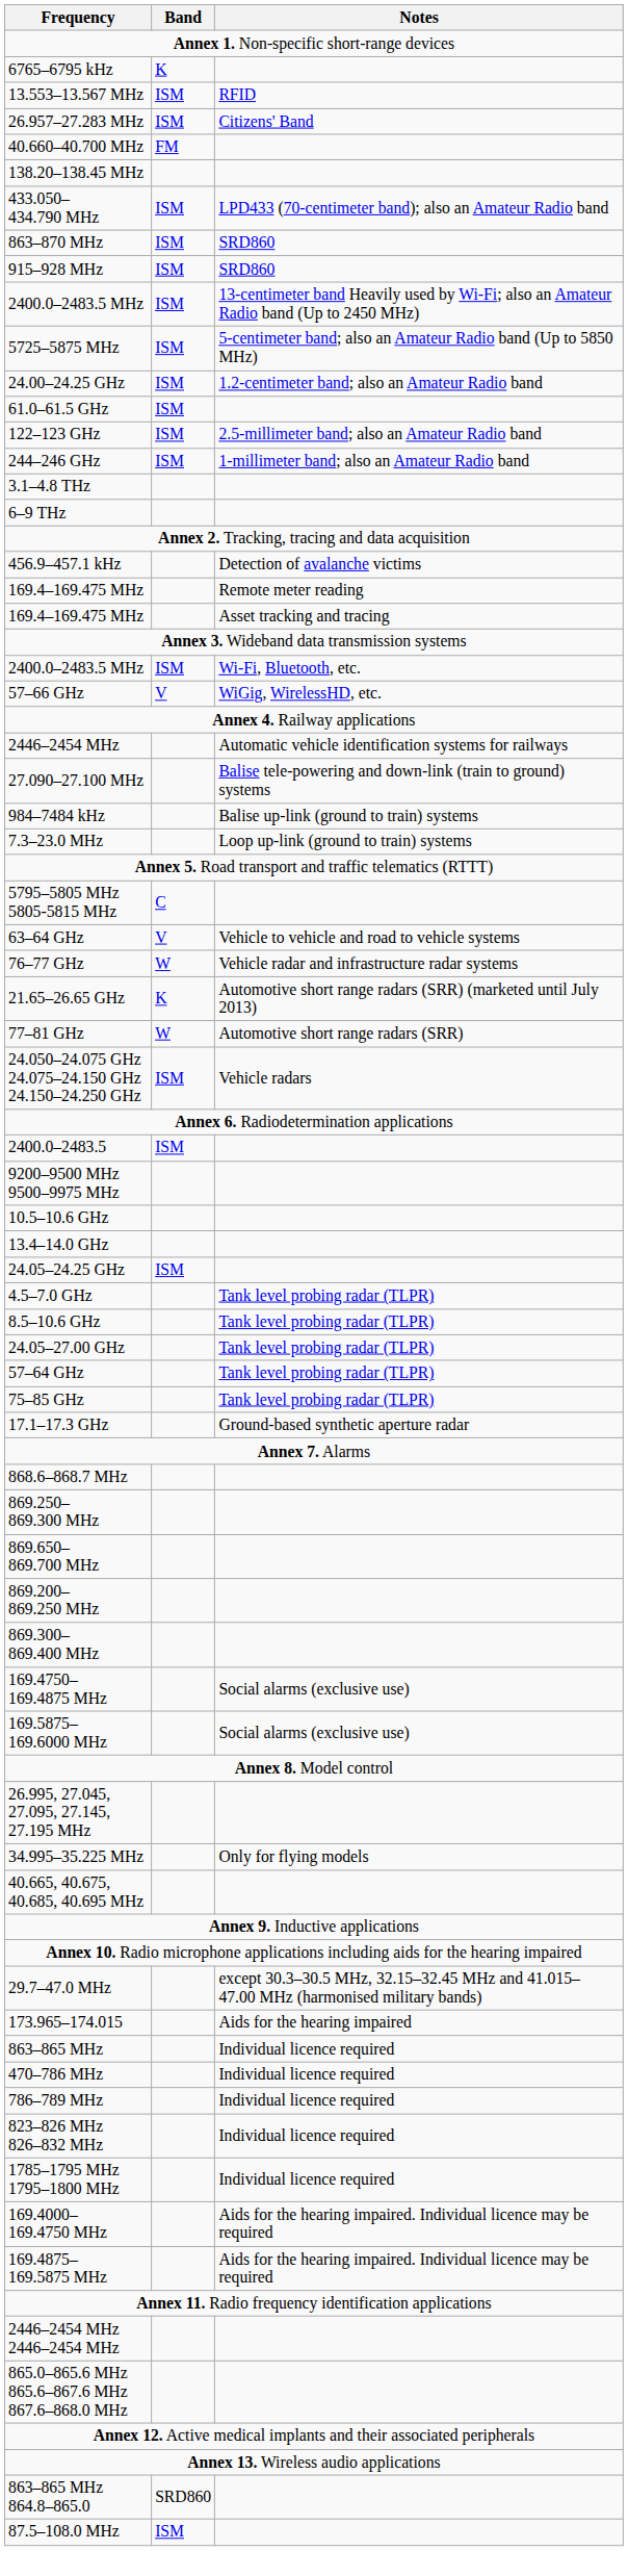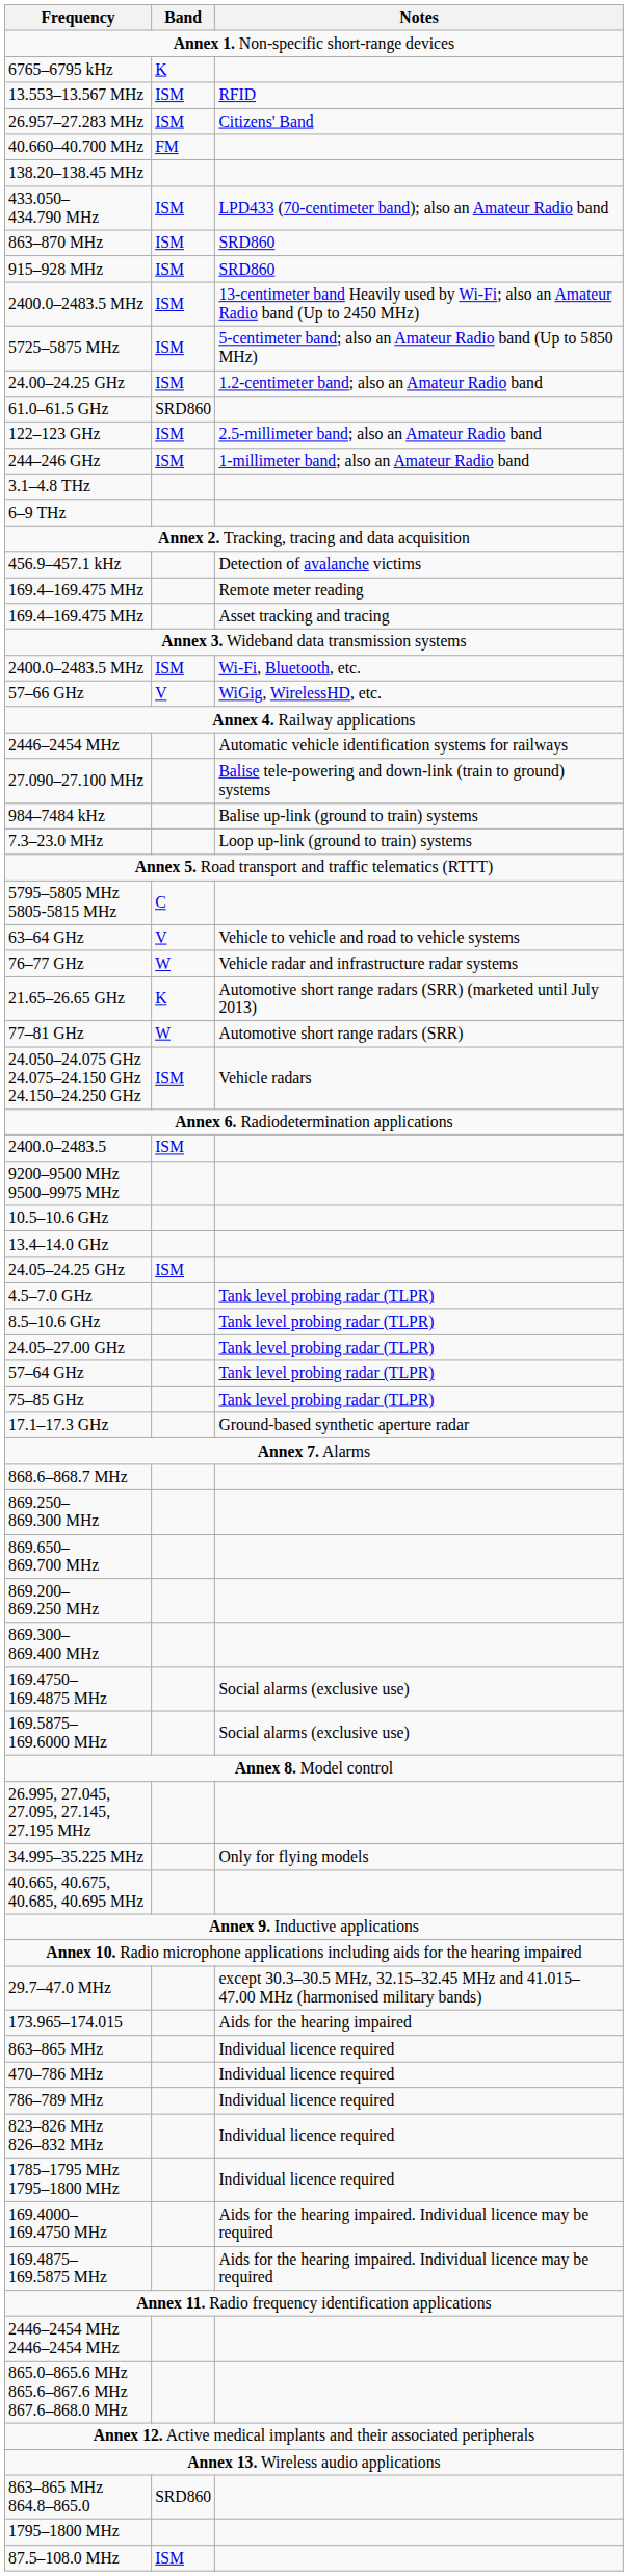61.0–61.5 GHz | Band: ISM -> SRD860
+ row: 1795–1800 MHz
